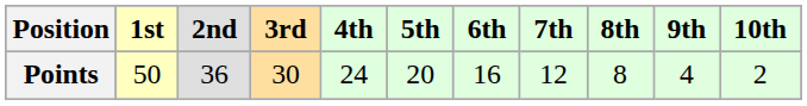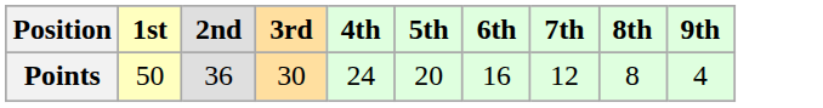- column: 10th | 2
